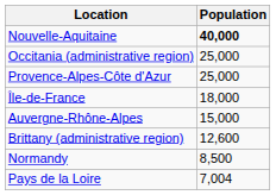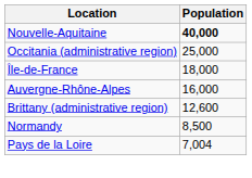- row: Provence-Alpes-Côte d'Azur | 25,000
Auvergne-Rhône-Alpes | Population: 15,000 -> 16,000
